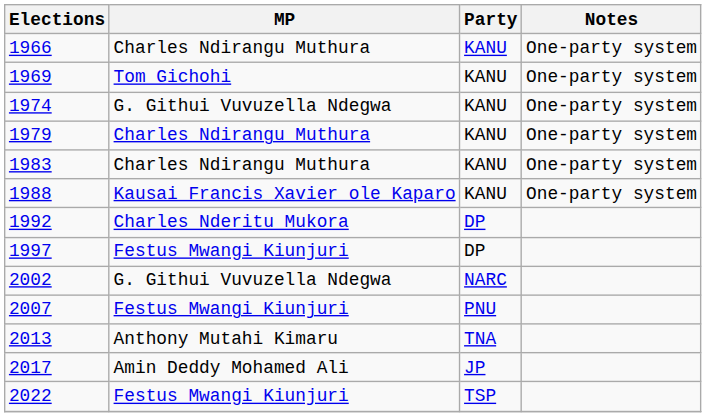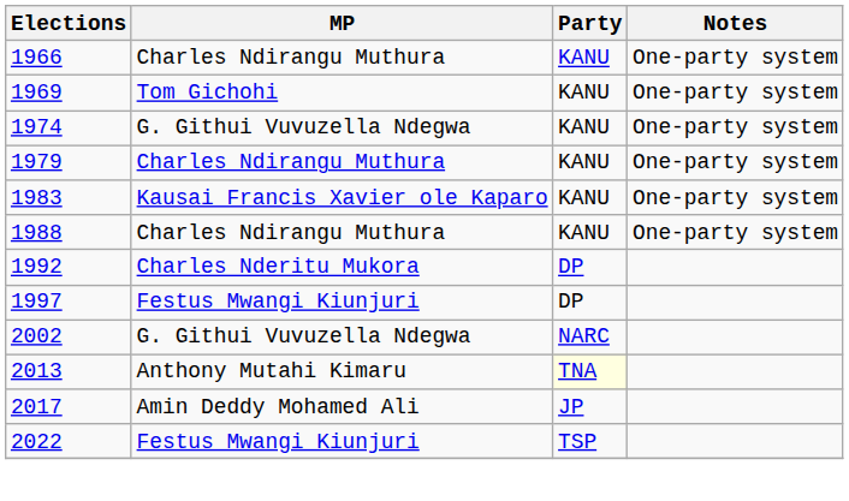1983 | MP: Charles Ndirangu Muthura -> Kausai Francis Xavier ole Kaparo
1988 | MP: Kausai Francis Xavier ole Kaparo -> Charles Ndirangu Muthura
- row: 2007 | Festus Mwangi Kiunjuri | PNU
2013 | Party: no background -> lightyellow background
